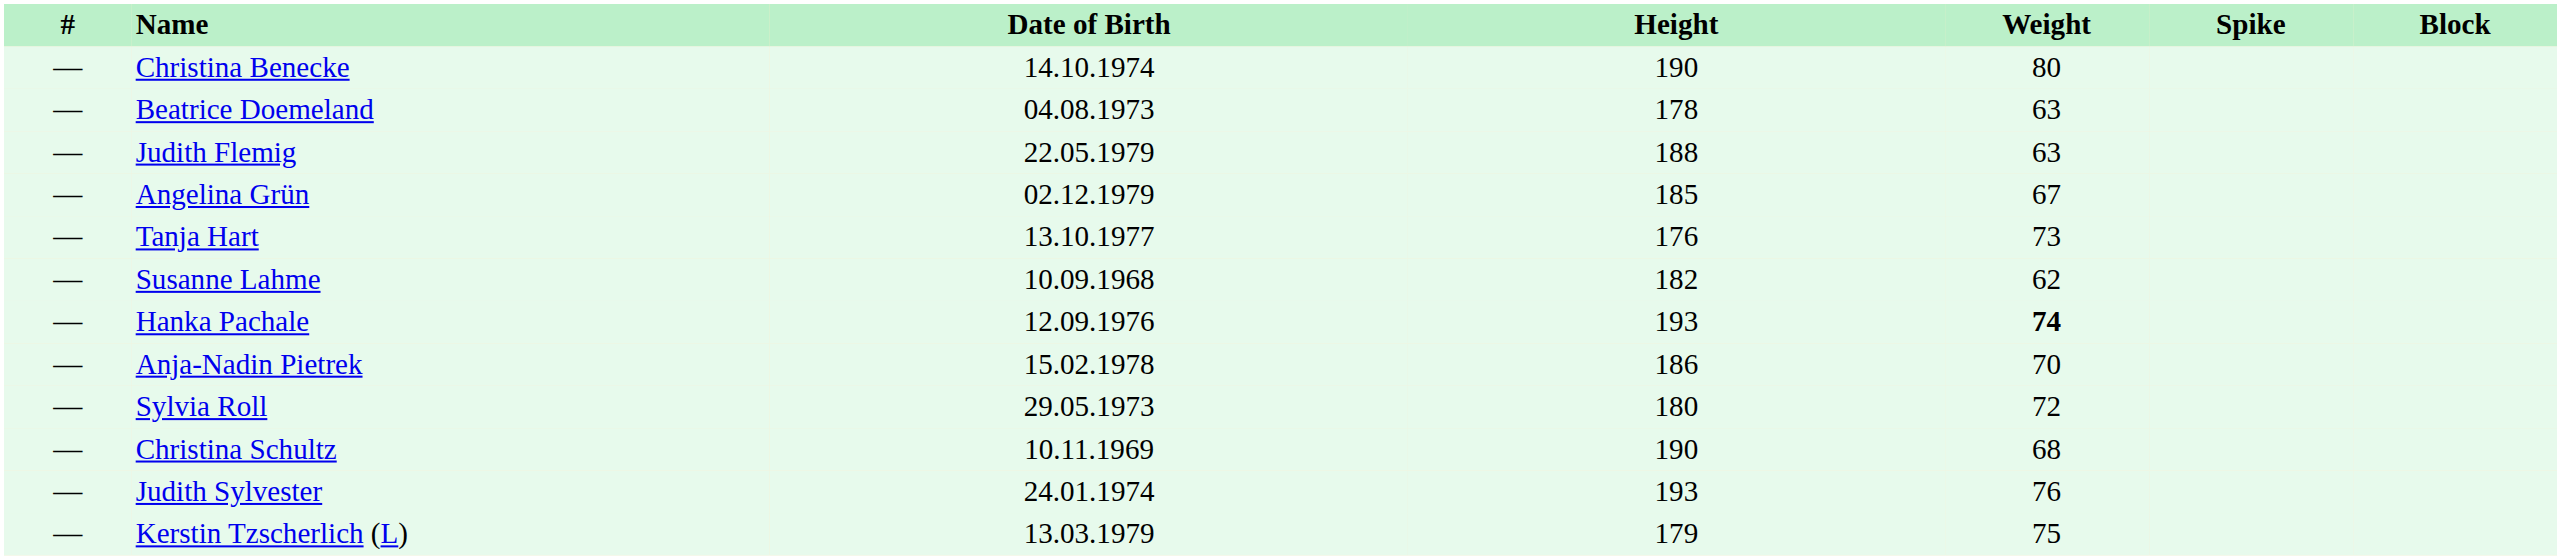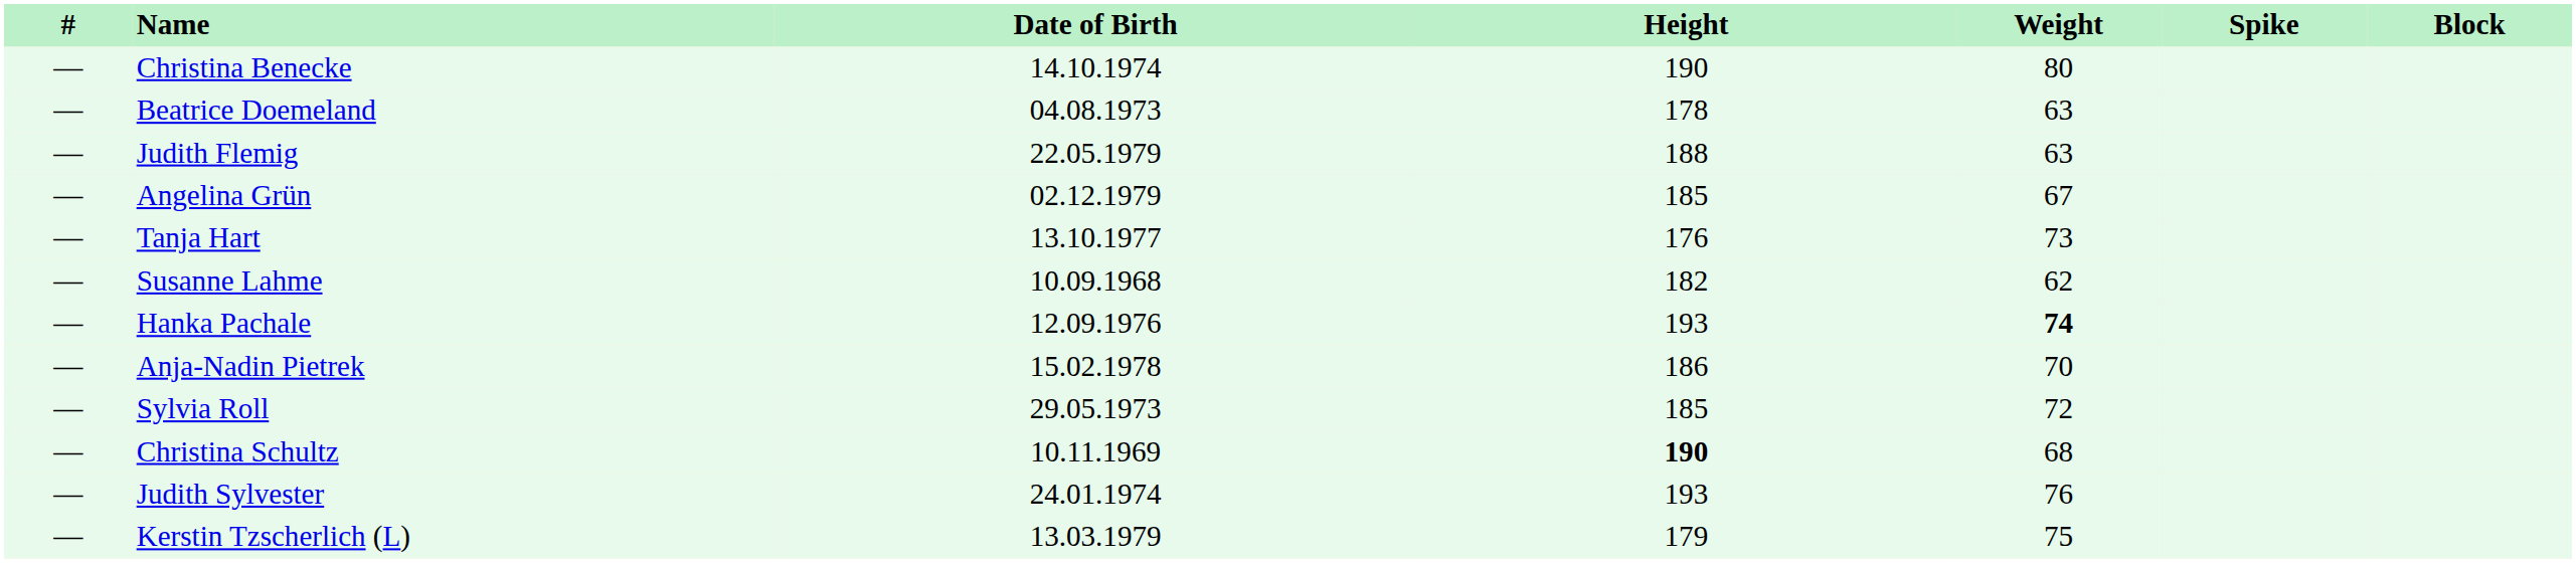Sylvia Roll | Height: 180 -> 185
Christina Schultz | Height: normal -> bold
